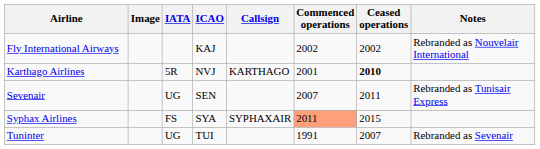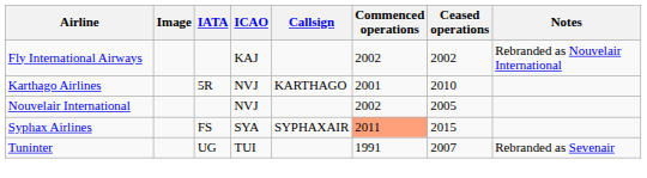Karthago Airlines | Ceased operations: bold -> normal
+ row: Nouvelair International | NVJ | 2002 | 2005
- row: Sevenair | UG | SEN | 2007 | 2011 | Rebranded as Tunisair Express
